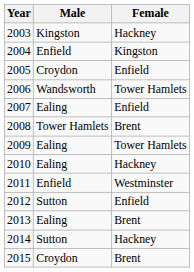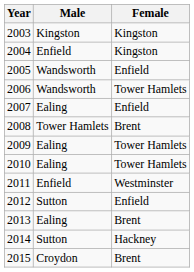2003 | Female: Hackney -> Kingston
2005 | Male: Croydon -> Wandsworth
2010 | Female: Hackney -> Tower Hamlets
